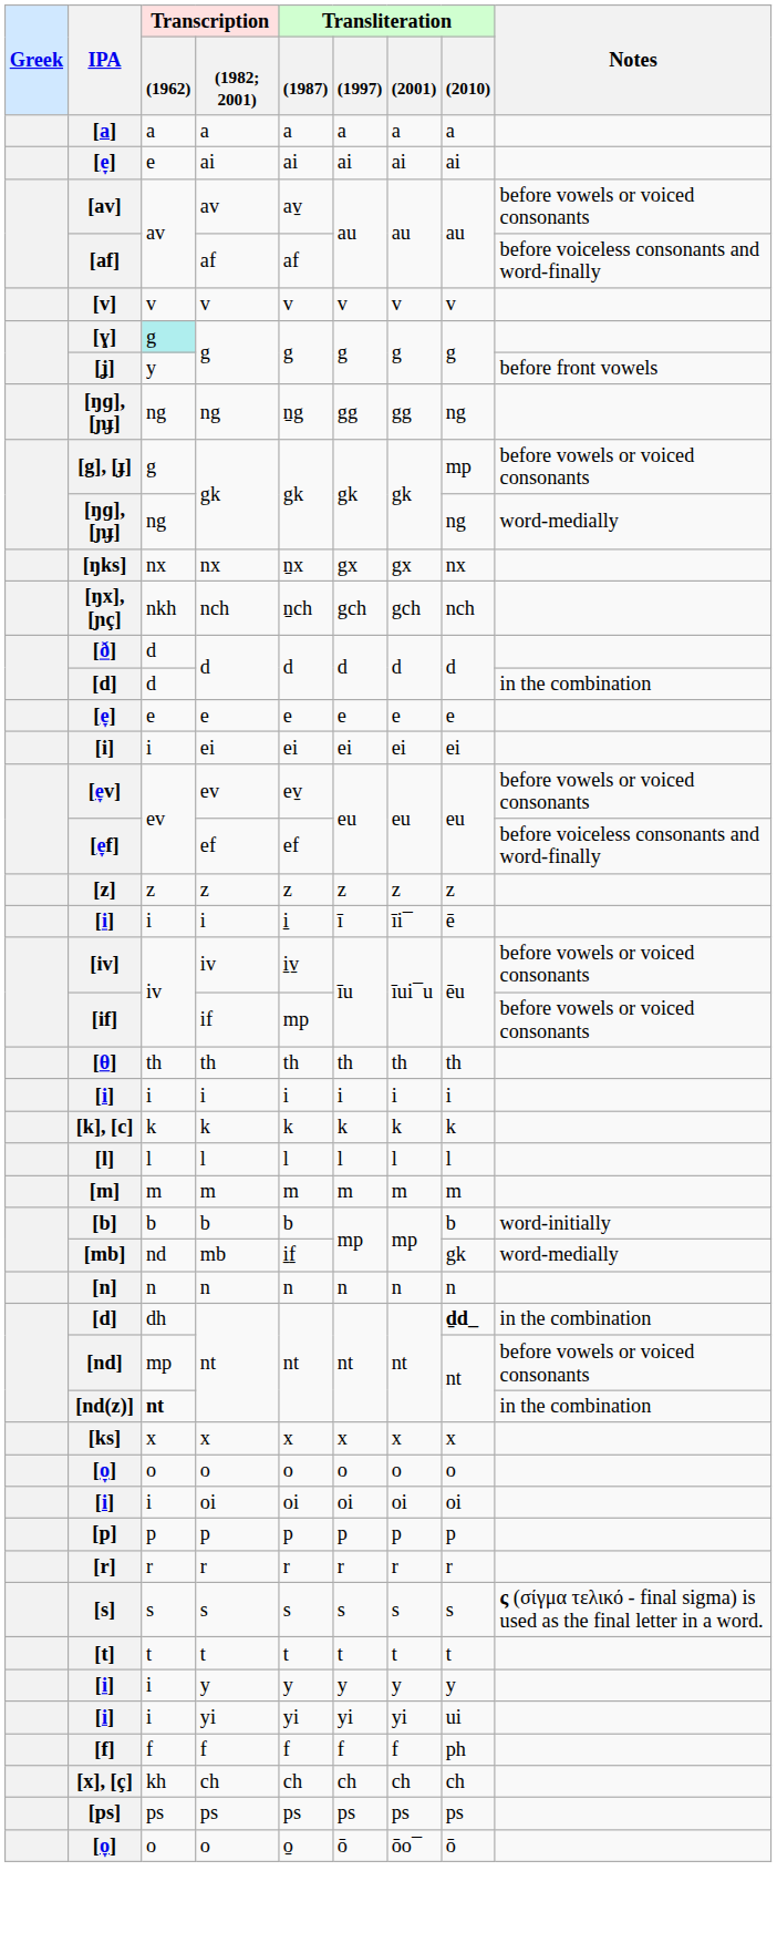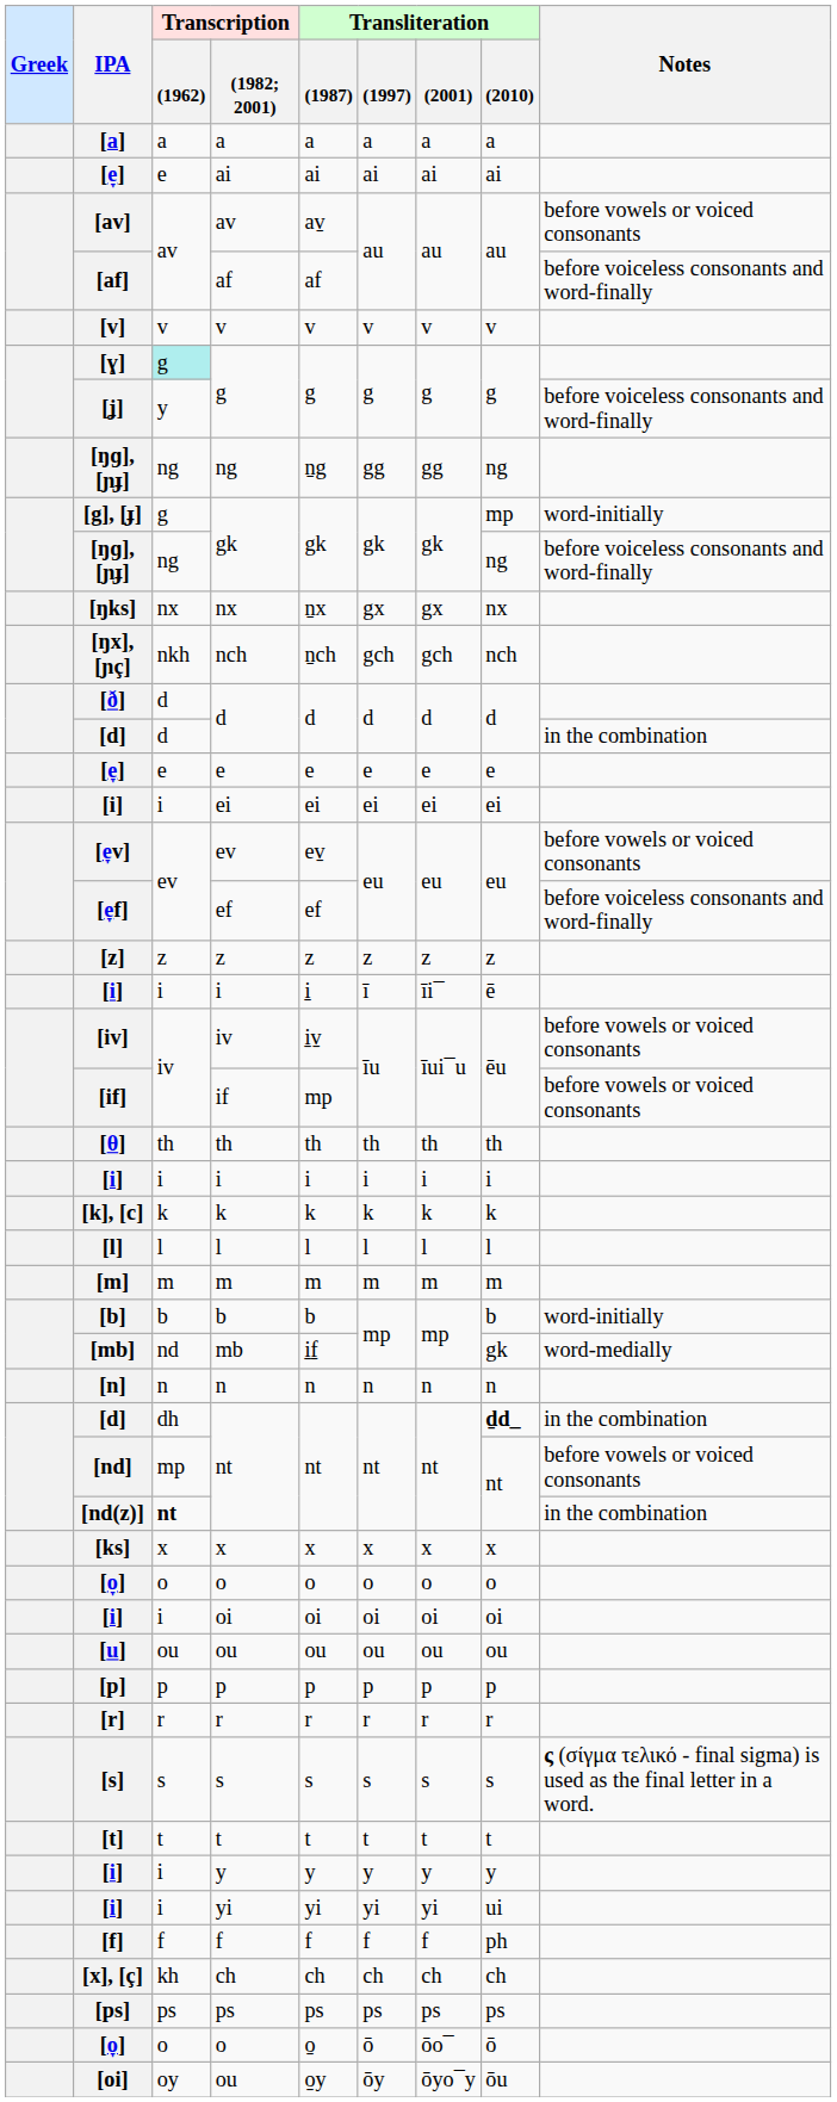[ʝ] / g | Notes: before front vowels -> before voiceless consonants and word-finally
[g], [ɟ] / gk | Notes: before vowels or voiced consonants -> word-initially
[ŋɡ],[ɲɟ] / gk | Notes: word-medially -> before voiceless consonants and word-finally
+ row: [u] | ou | ou | ou | ou | ou | ou
+ row: [oi] | oy | ou | o̱y | ōy | ōyo¯y | ōu
